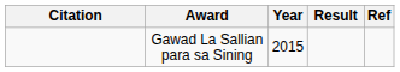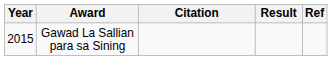columns swapped: Year <-> Citation
